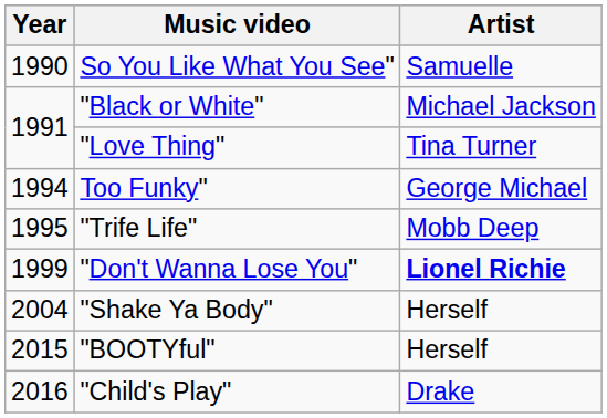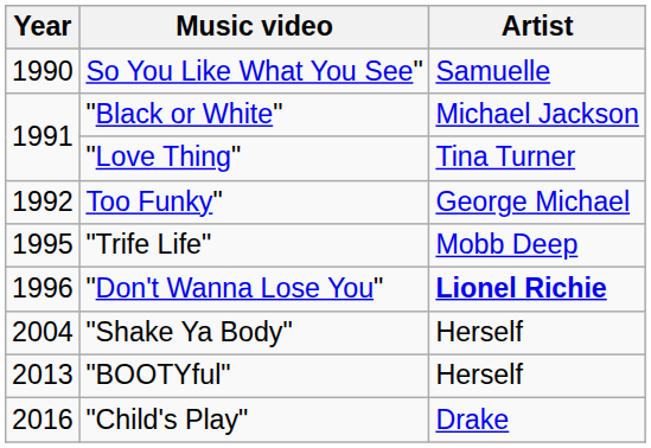Too Funky" | Year: 1994 -> 1992
"Don't Wanna Lose You" | Year: 1999 -> 1996
"BOOTYful" | Year: 2015 -> 2013
